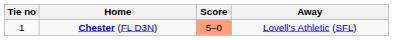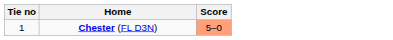- column: Away | Lovell's Athletic (SFL)
